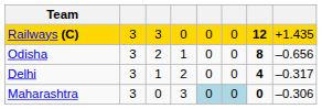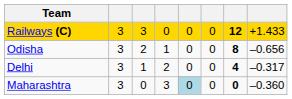Railways (C) | column 8: +1.435 -> +1.433
Maharashtra | column 6: lightblue background -> no background
Maharashtra | column 8: –0.306 -> –0.360
